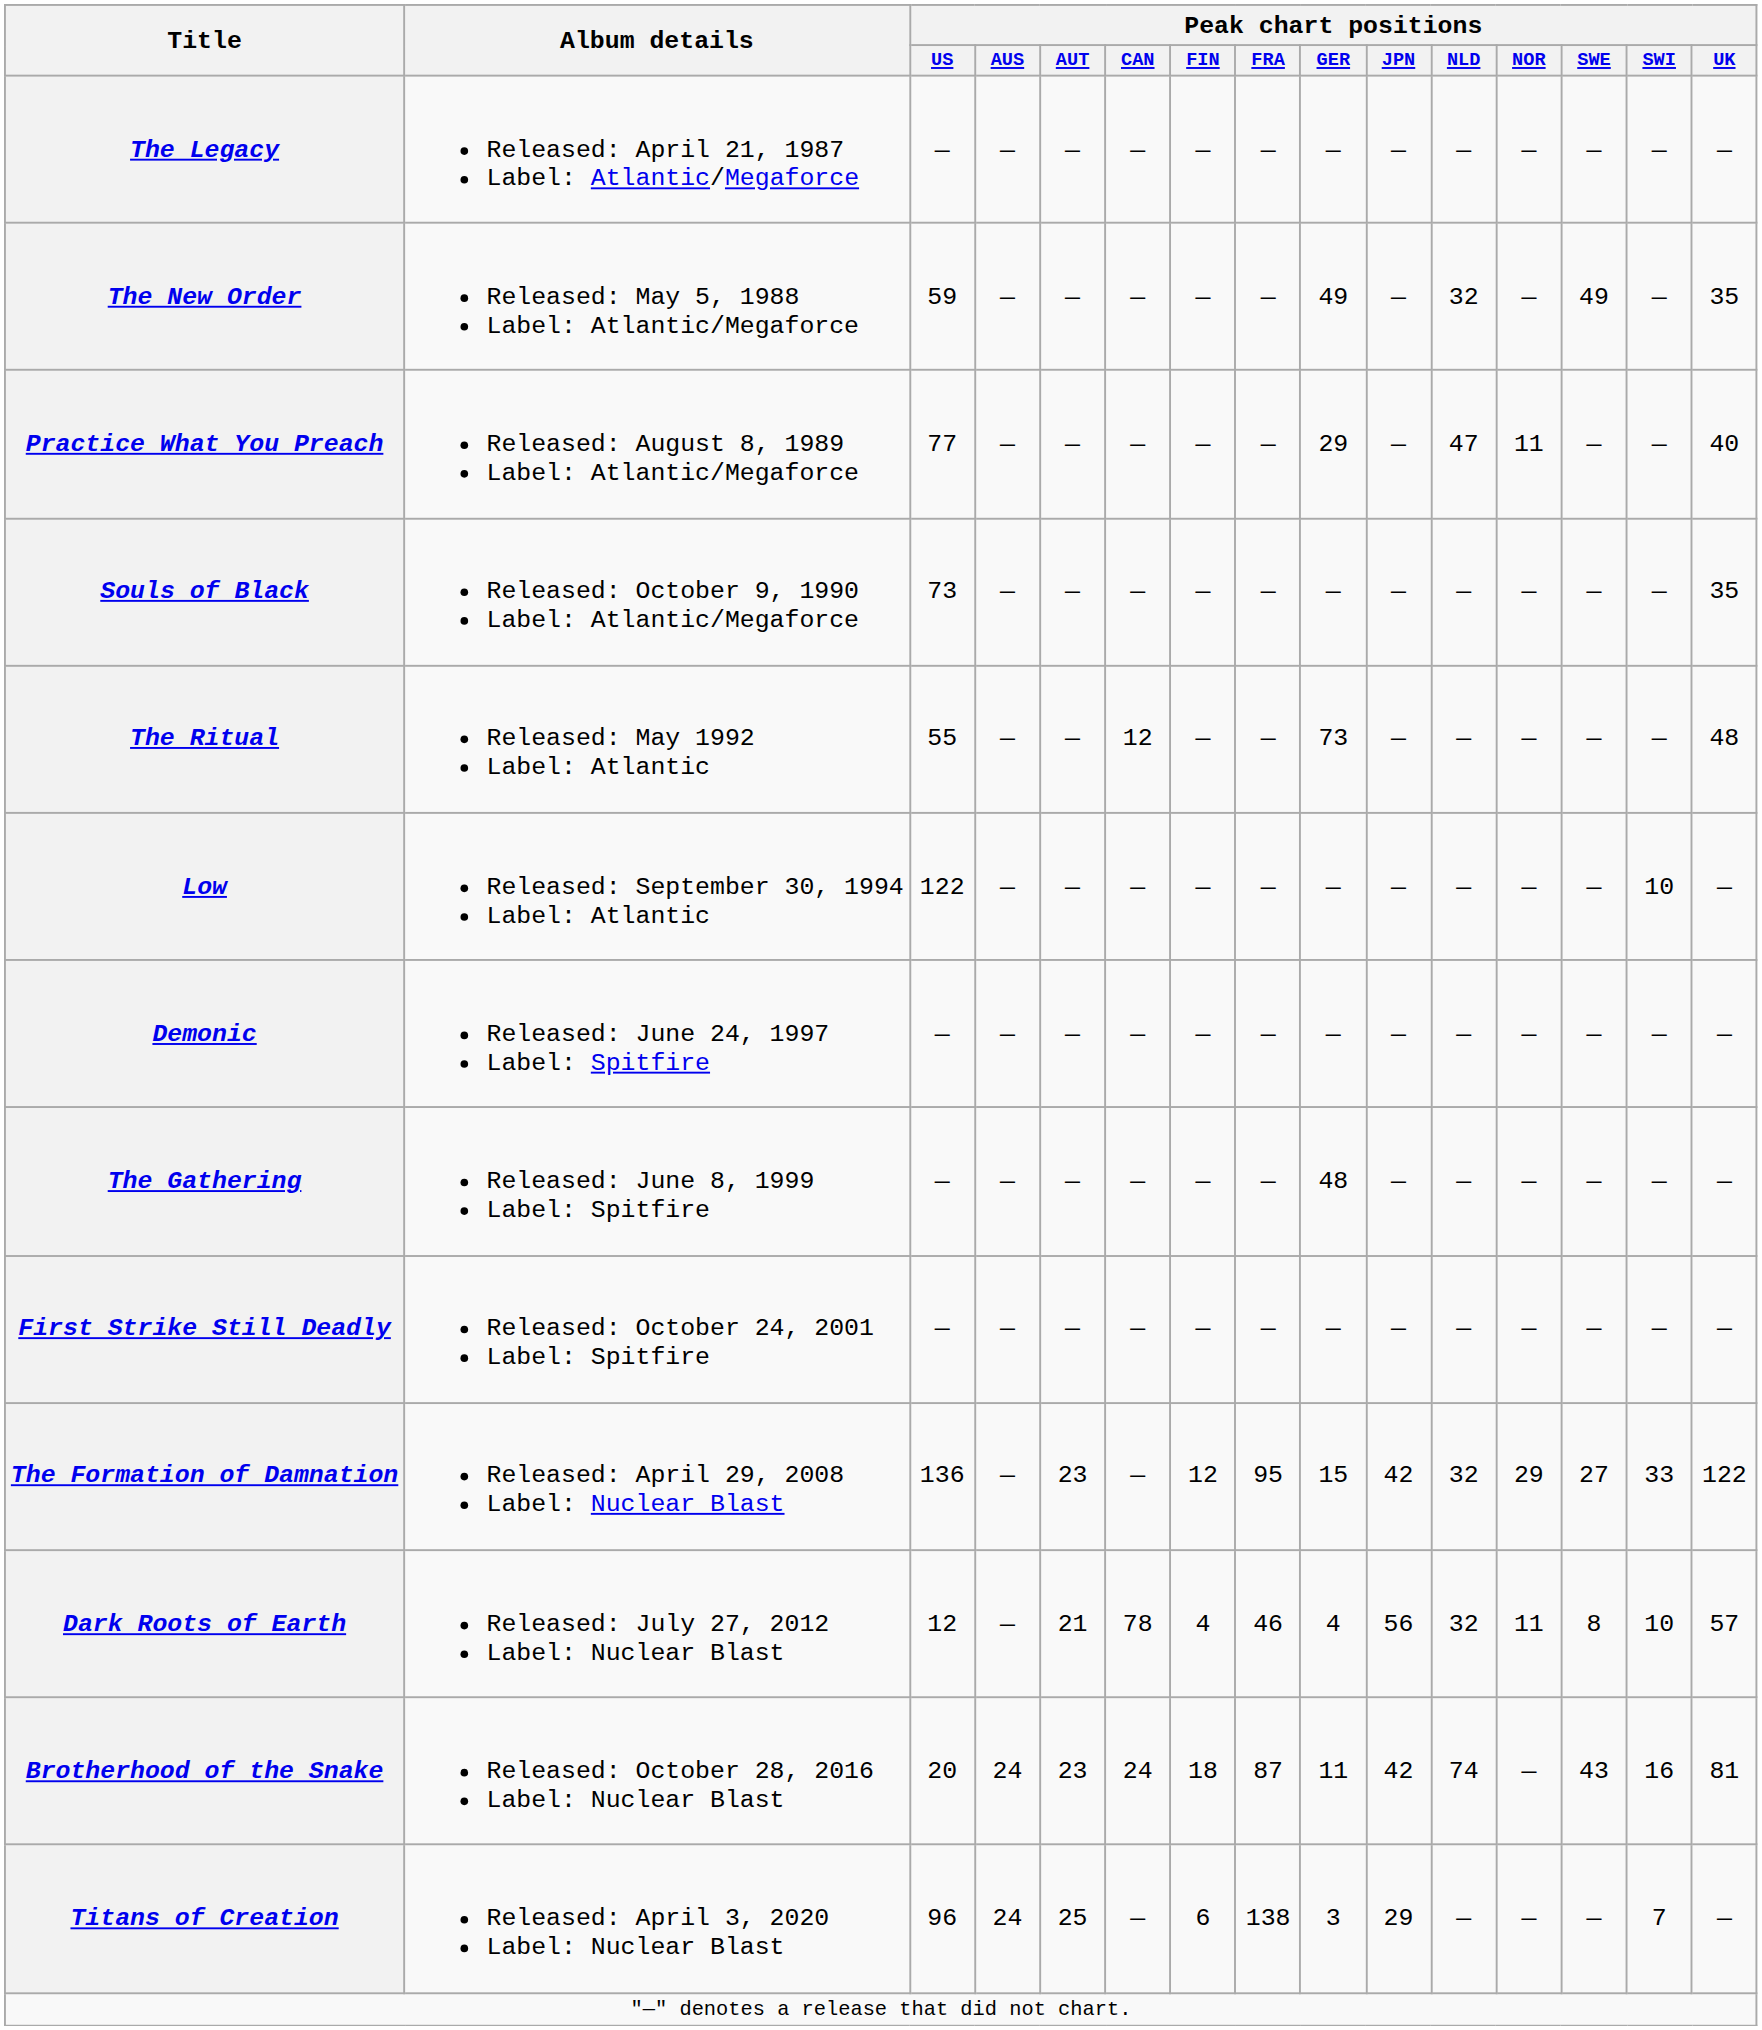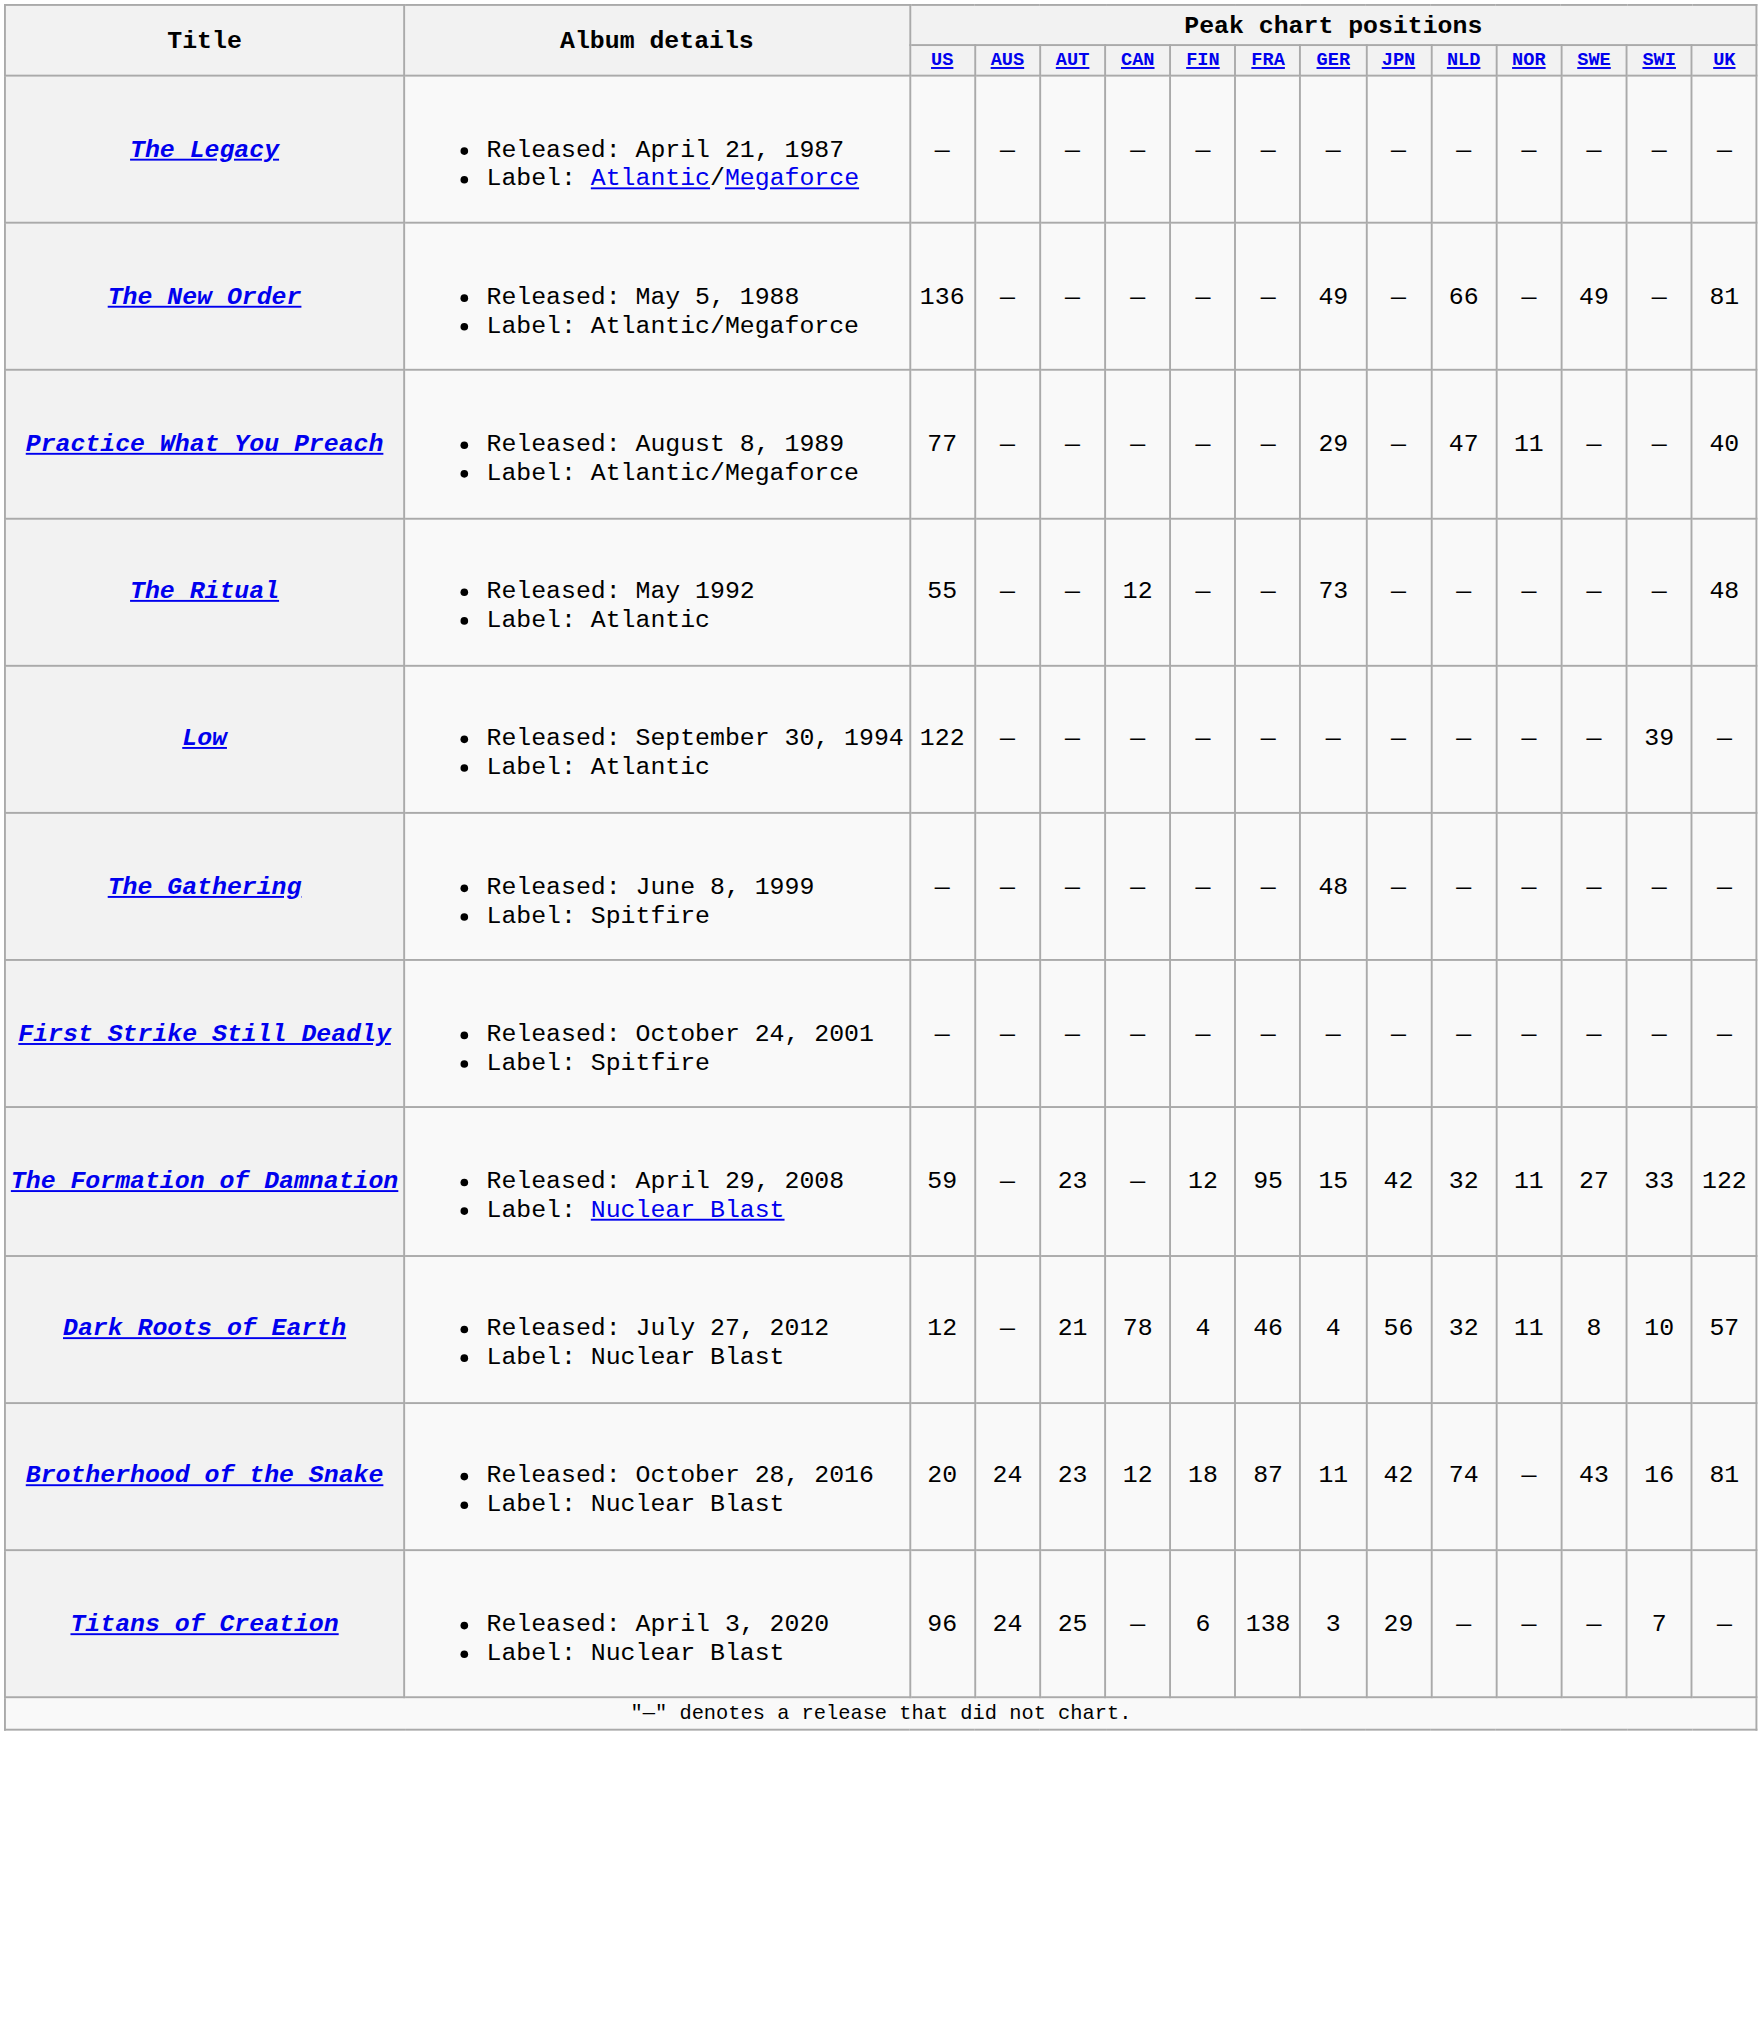The New Order | Peak chart positions / US: 59 -> 136
The New Order | Peak chart positions / NLD: 32 -> 66
The New Order | Peak chart positions / UK: 35 -> 81
- row: Souls of Black | Released: October 9, 1990 Label: Atlantic/Megaforce | 73 | — | — | — | — | — | — | — | — | — | — | — | 35
Low | Peak chart positions / SWI: 10 -> 39
- row: Demonic | Released: June 24, 1997 Label: Spitfire | — | — | — | — | — | — | — | — | — | — | — | — | —
The Formation of Damnation | Peak chart positions / US: 136 -> 59
The Formation of Damnation | Peak chart positions / NOR: 29 -> 11
Brotherhood of the Snake | Peak chart positions / CAN: 24 -> 12
